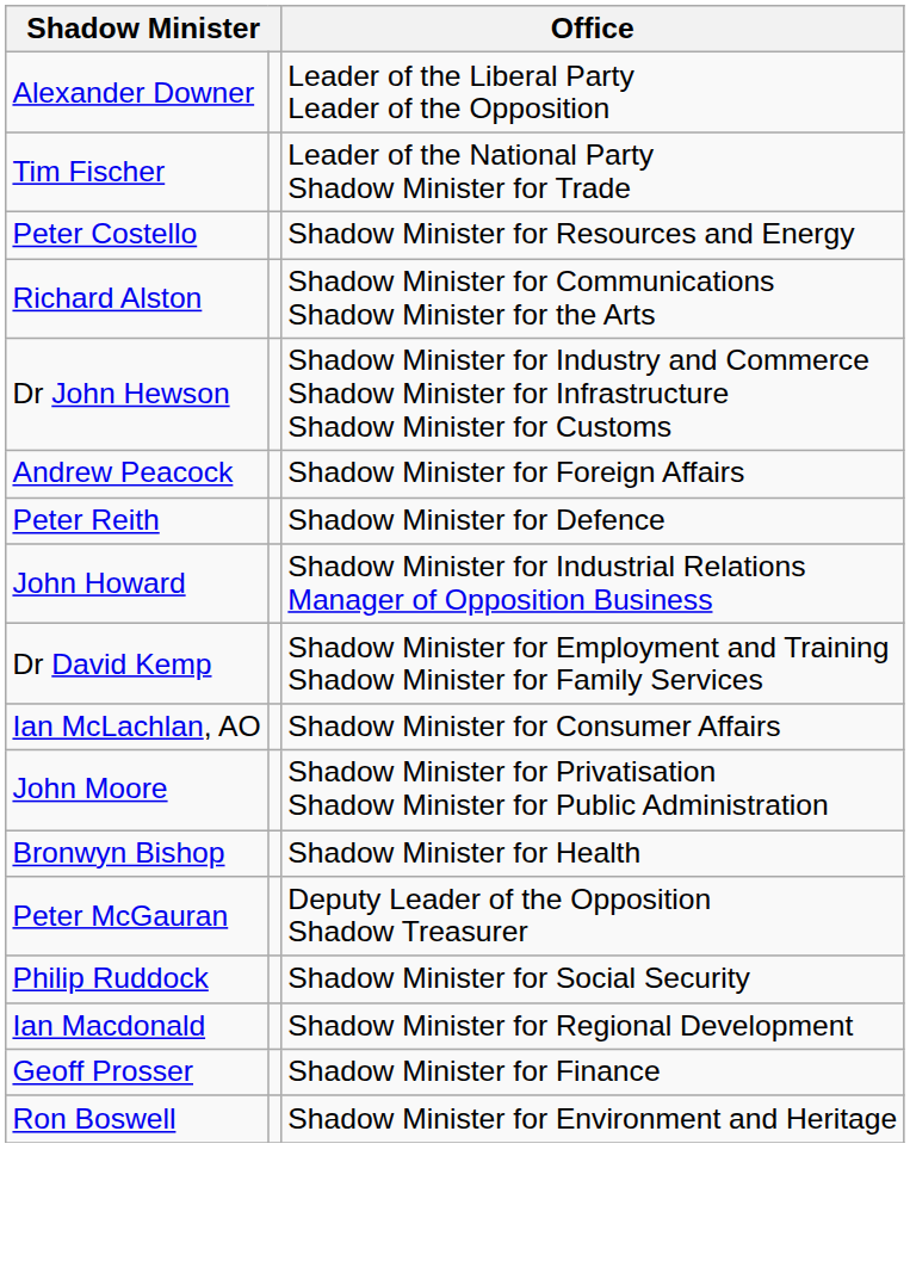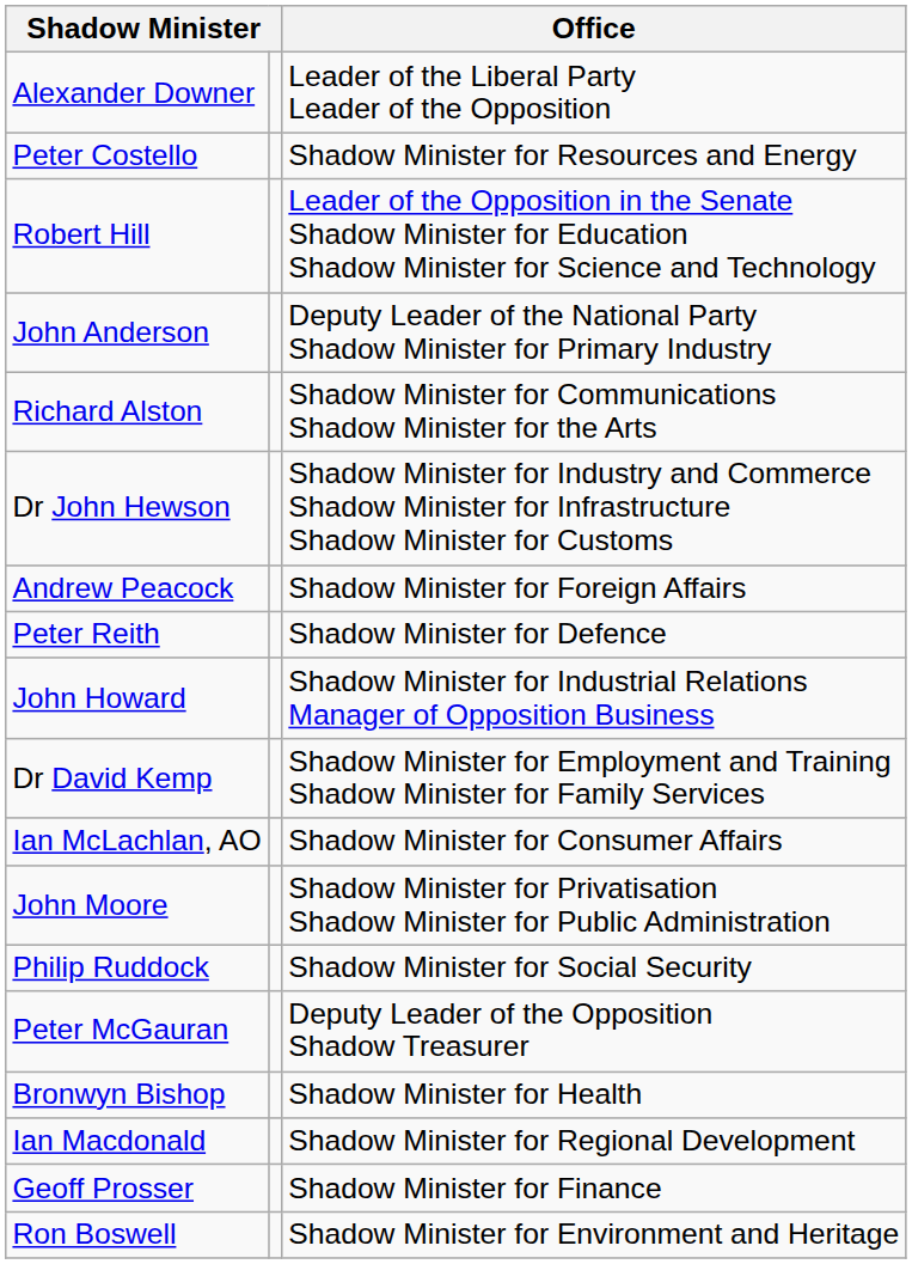- row: Tim Fischer | Leader of the National Party Shadow Minister for Trade
+ row: Robert Hill | Leader of the Opposition in the Senate Shadow Minister for Education Shadow Minister for Science and Technology
+ row: John Anderson | Deputy Leader of the National Party Shadow Minister for Primary Industry
rows swapped: Bronwyn Bishop <-> Philip Ruddock
